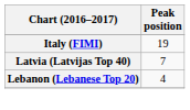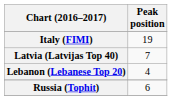+ row: Russia (Tophit) | 6
